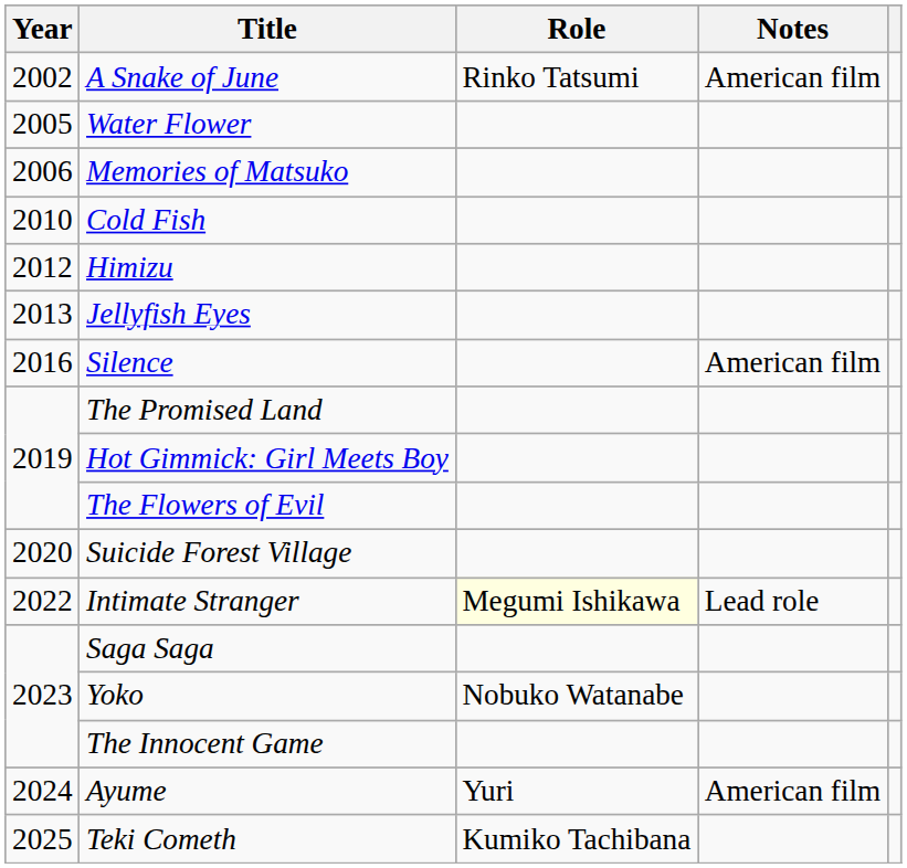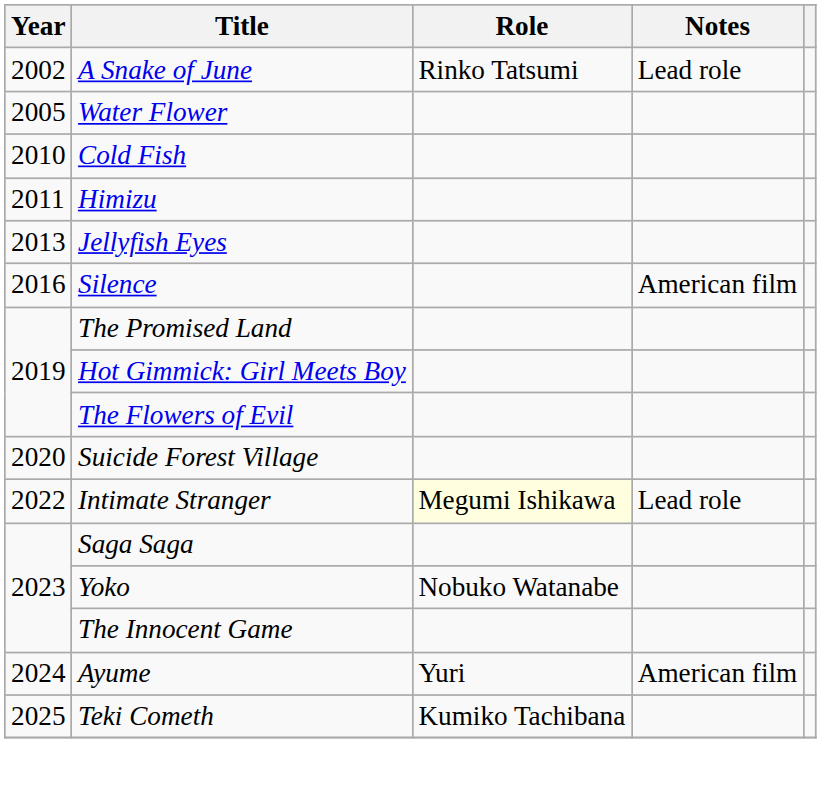A Snake of June | Notes: American film -> Lead role
- row: 2006 | Memories of Matsuko
Himizu | Year: 2012 -> 2011
